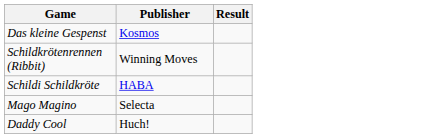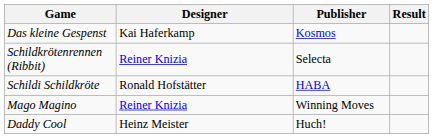+ column: Designer | Kai Haferkamp | Reiner Knizia | Ronald Hofstätter | Reiner Knizia | Heinz Meister
Schildkrötenrennen (Ribbit) | Publisher: Winning Moves -> Selecta
Mago Magino | Publisher: Selecta -> Winning Moves
